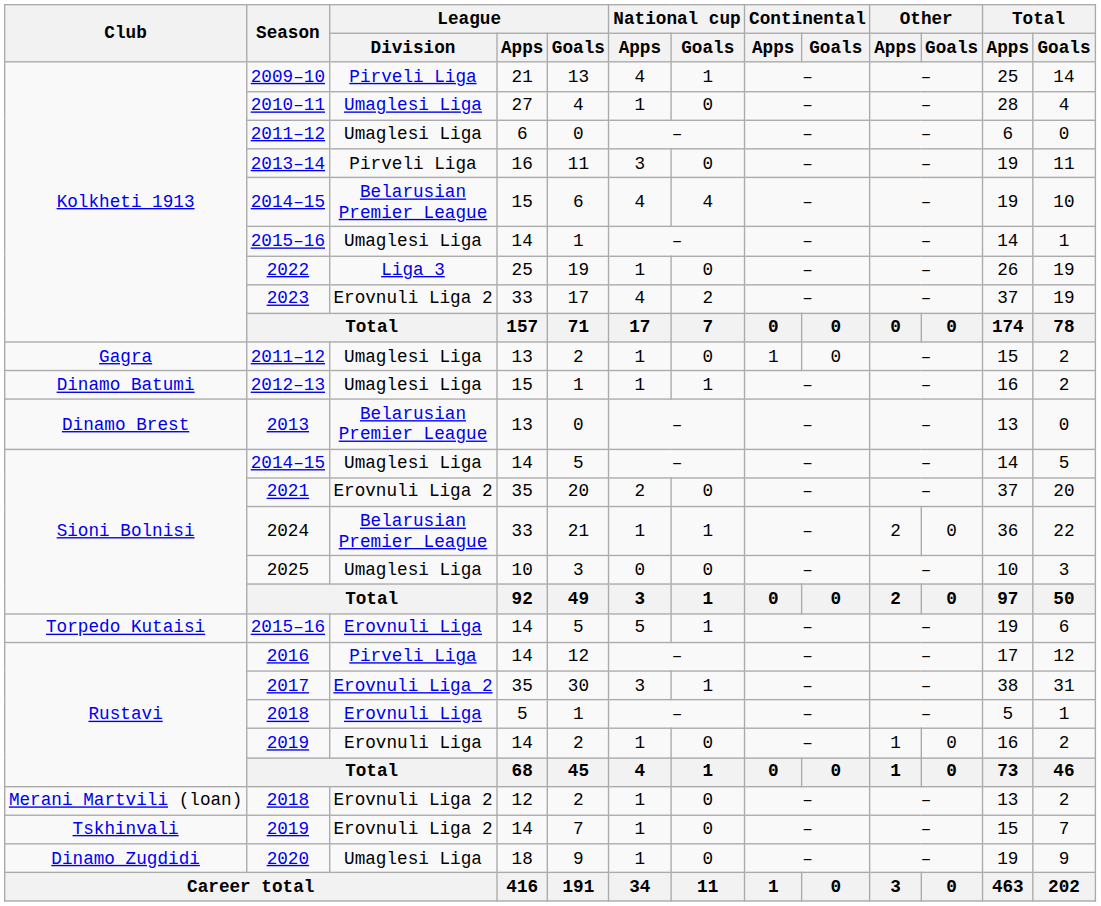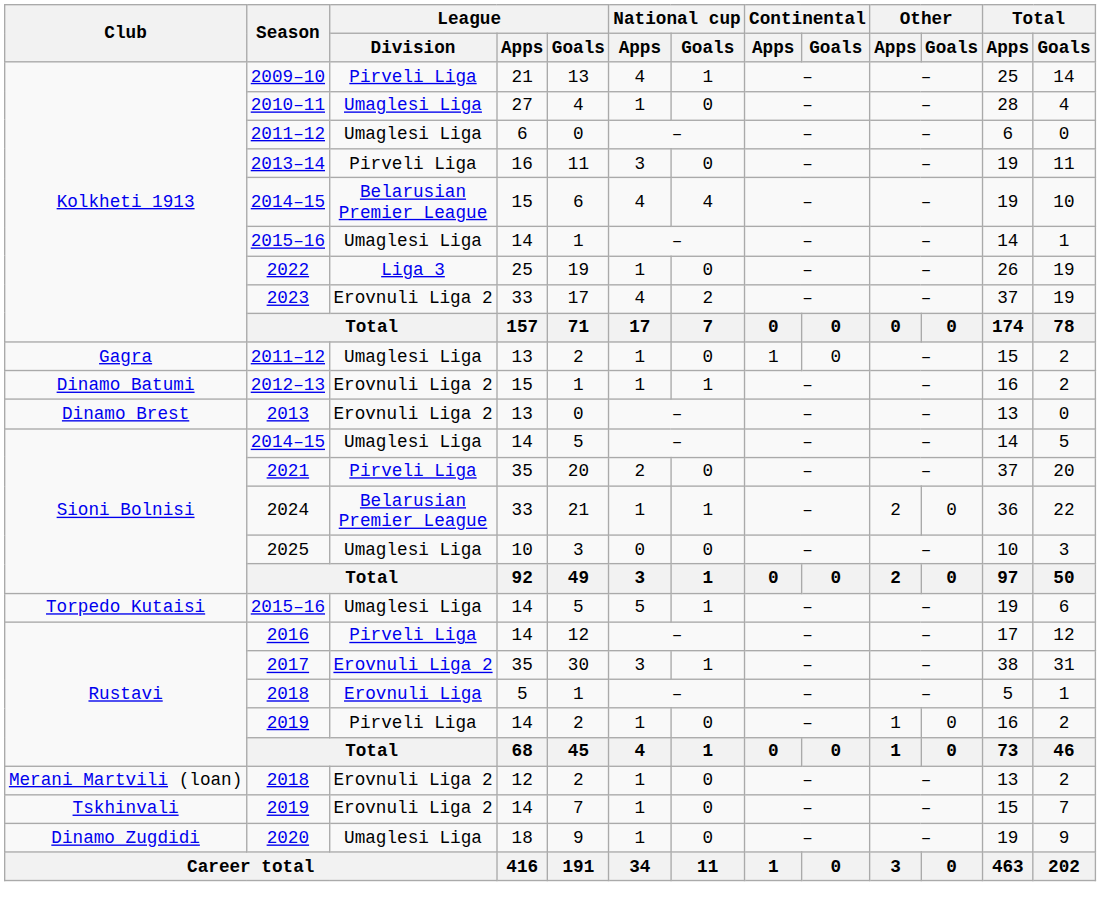2012–13 | League / Division: Umaglesi Liga -> Erovnuli Liga 2
2013 | League / Division: Belarusian Premier League -> Erovnuli Liga 2
2021 | League / Division: Erovnuli Liga 2 -> Pirveli Liga
Torpedo Kutaisi / 2015–16 | League / Division: Erovnuli Liga -> Umaglesi Liga
Rustavi / 2019 | League / Division: Erovnuli Liga -> Pirveli Liga
